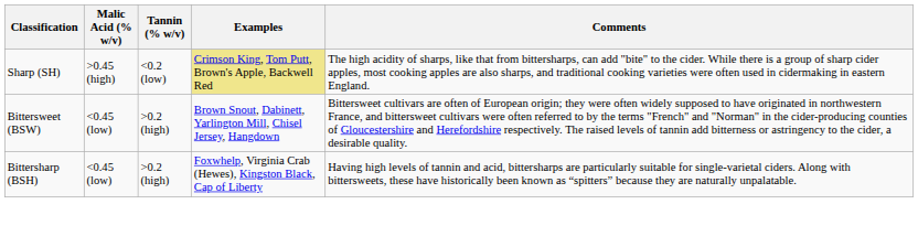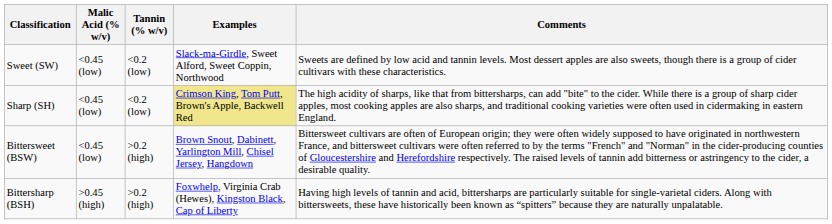+ row: Sweet (SW) | <0.45 (low) | <0.2 (low) | Slack-ma-Girdle, Sweet Alford, Sweet Coppin, Northwood | Sweets are defined by low acid and tannin levels. Most dessert apples are also sweets, though there is a group of cider cultivars with these characteristics.
Sharp (SH) | Malic Acid (% w/v): >0.45 (high) -> <0.45 (low)
Bittersharp (BSH) | Malic Acid (% w/v): <0.45 (low) -> >0.45 (high)
